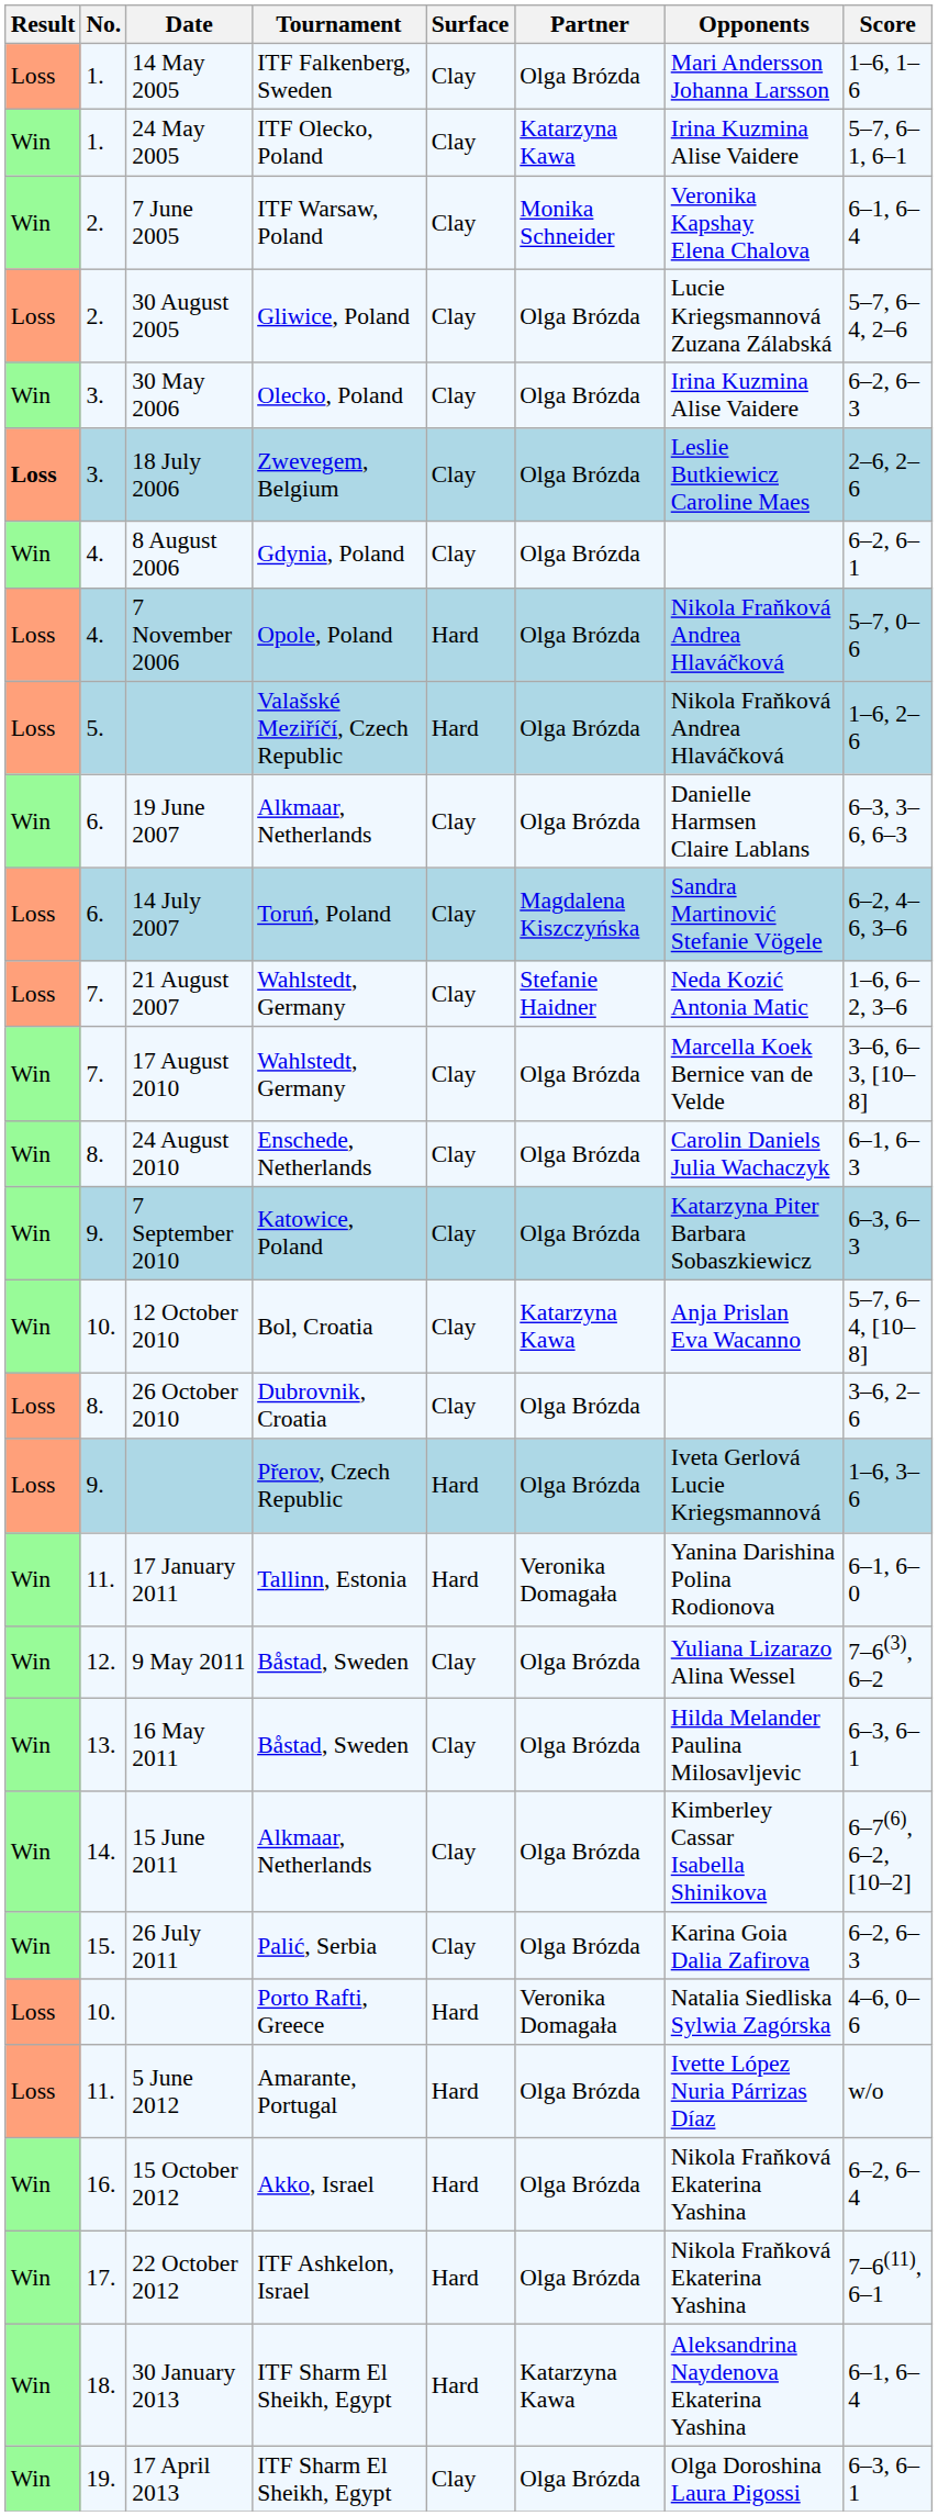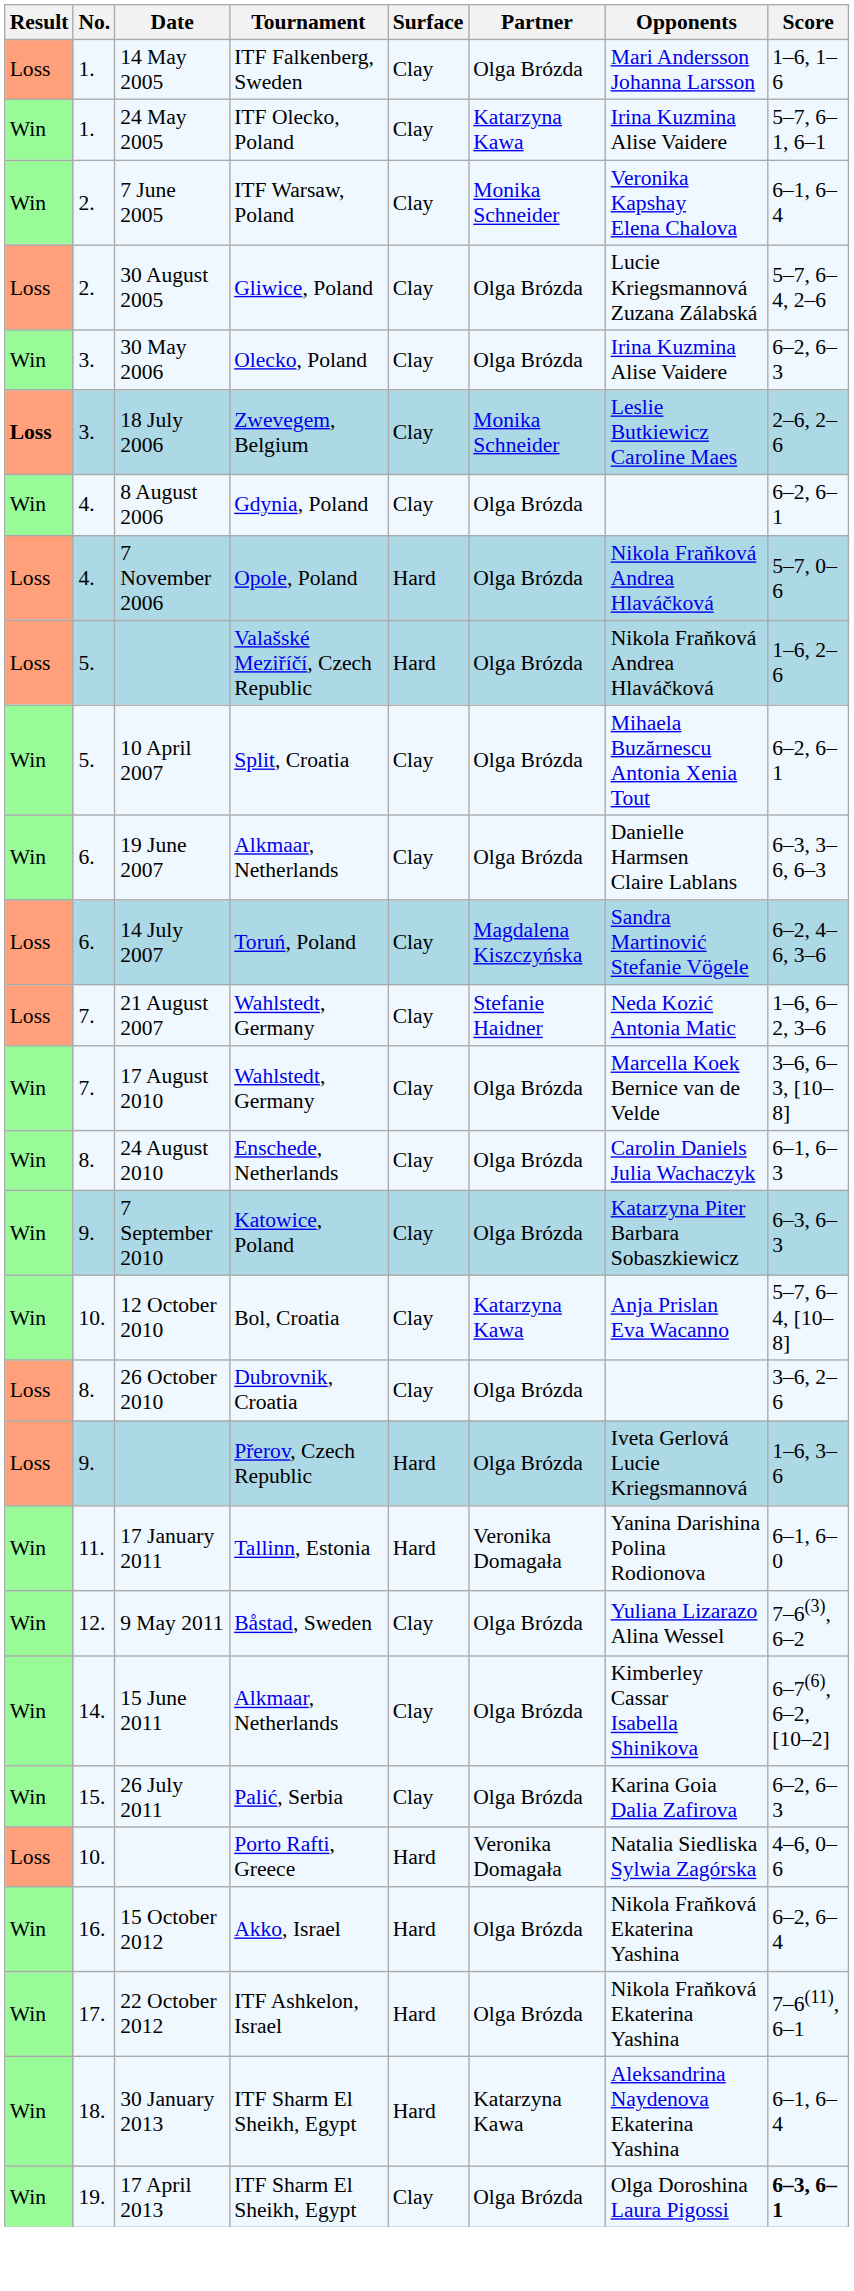18 July 2006 | Partner: Olga Brózda -> Monika Schneider
+ row: Win | 5. | 10 April 2007 | Split, Croatia | Clay | Olga Brózda | Mihaela Buzărnescu Antonia Xenia Tout | 6–2, 6–1
- row: Win | 13. | 16 May 2011 | Båstad, Sweden | Clay | Olga Brózda | Hilda Melander Paulina Milosavljevic | 6–3, 6–1
- row: Loss | 11. | 5 June 2012 | Amarante, Portugal | Hard | Olga Brózda | Ivette López Nuria Párrizas Díaz | w/o
17 April 2013 | Score: normal -> bold
